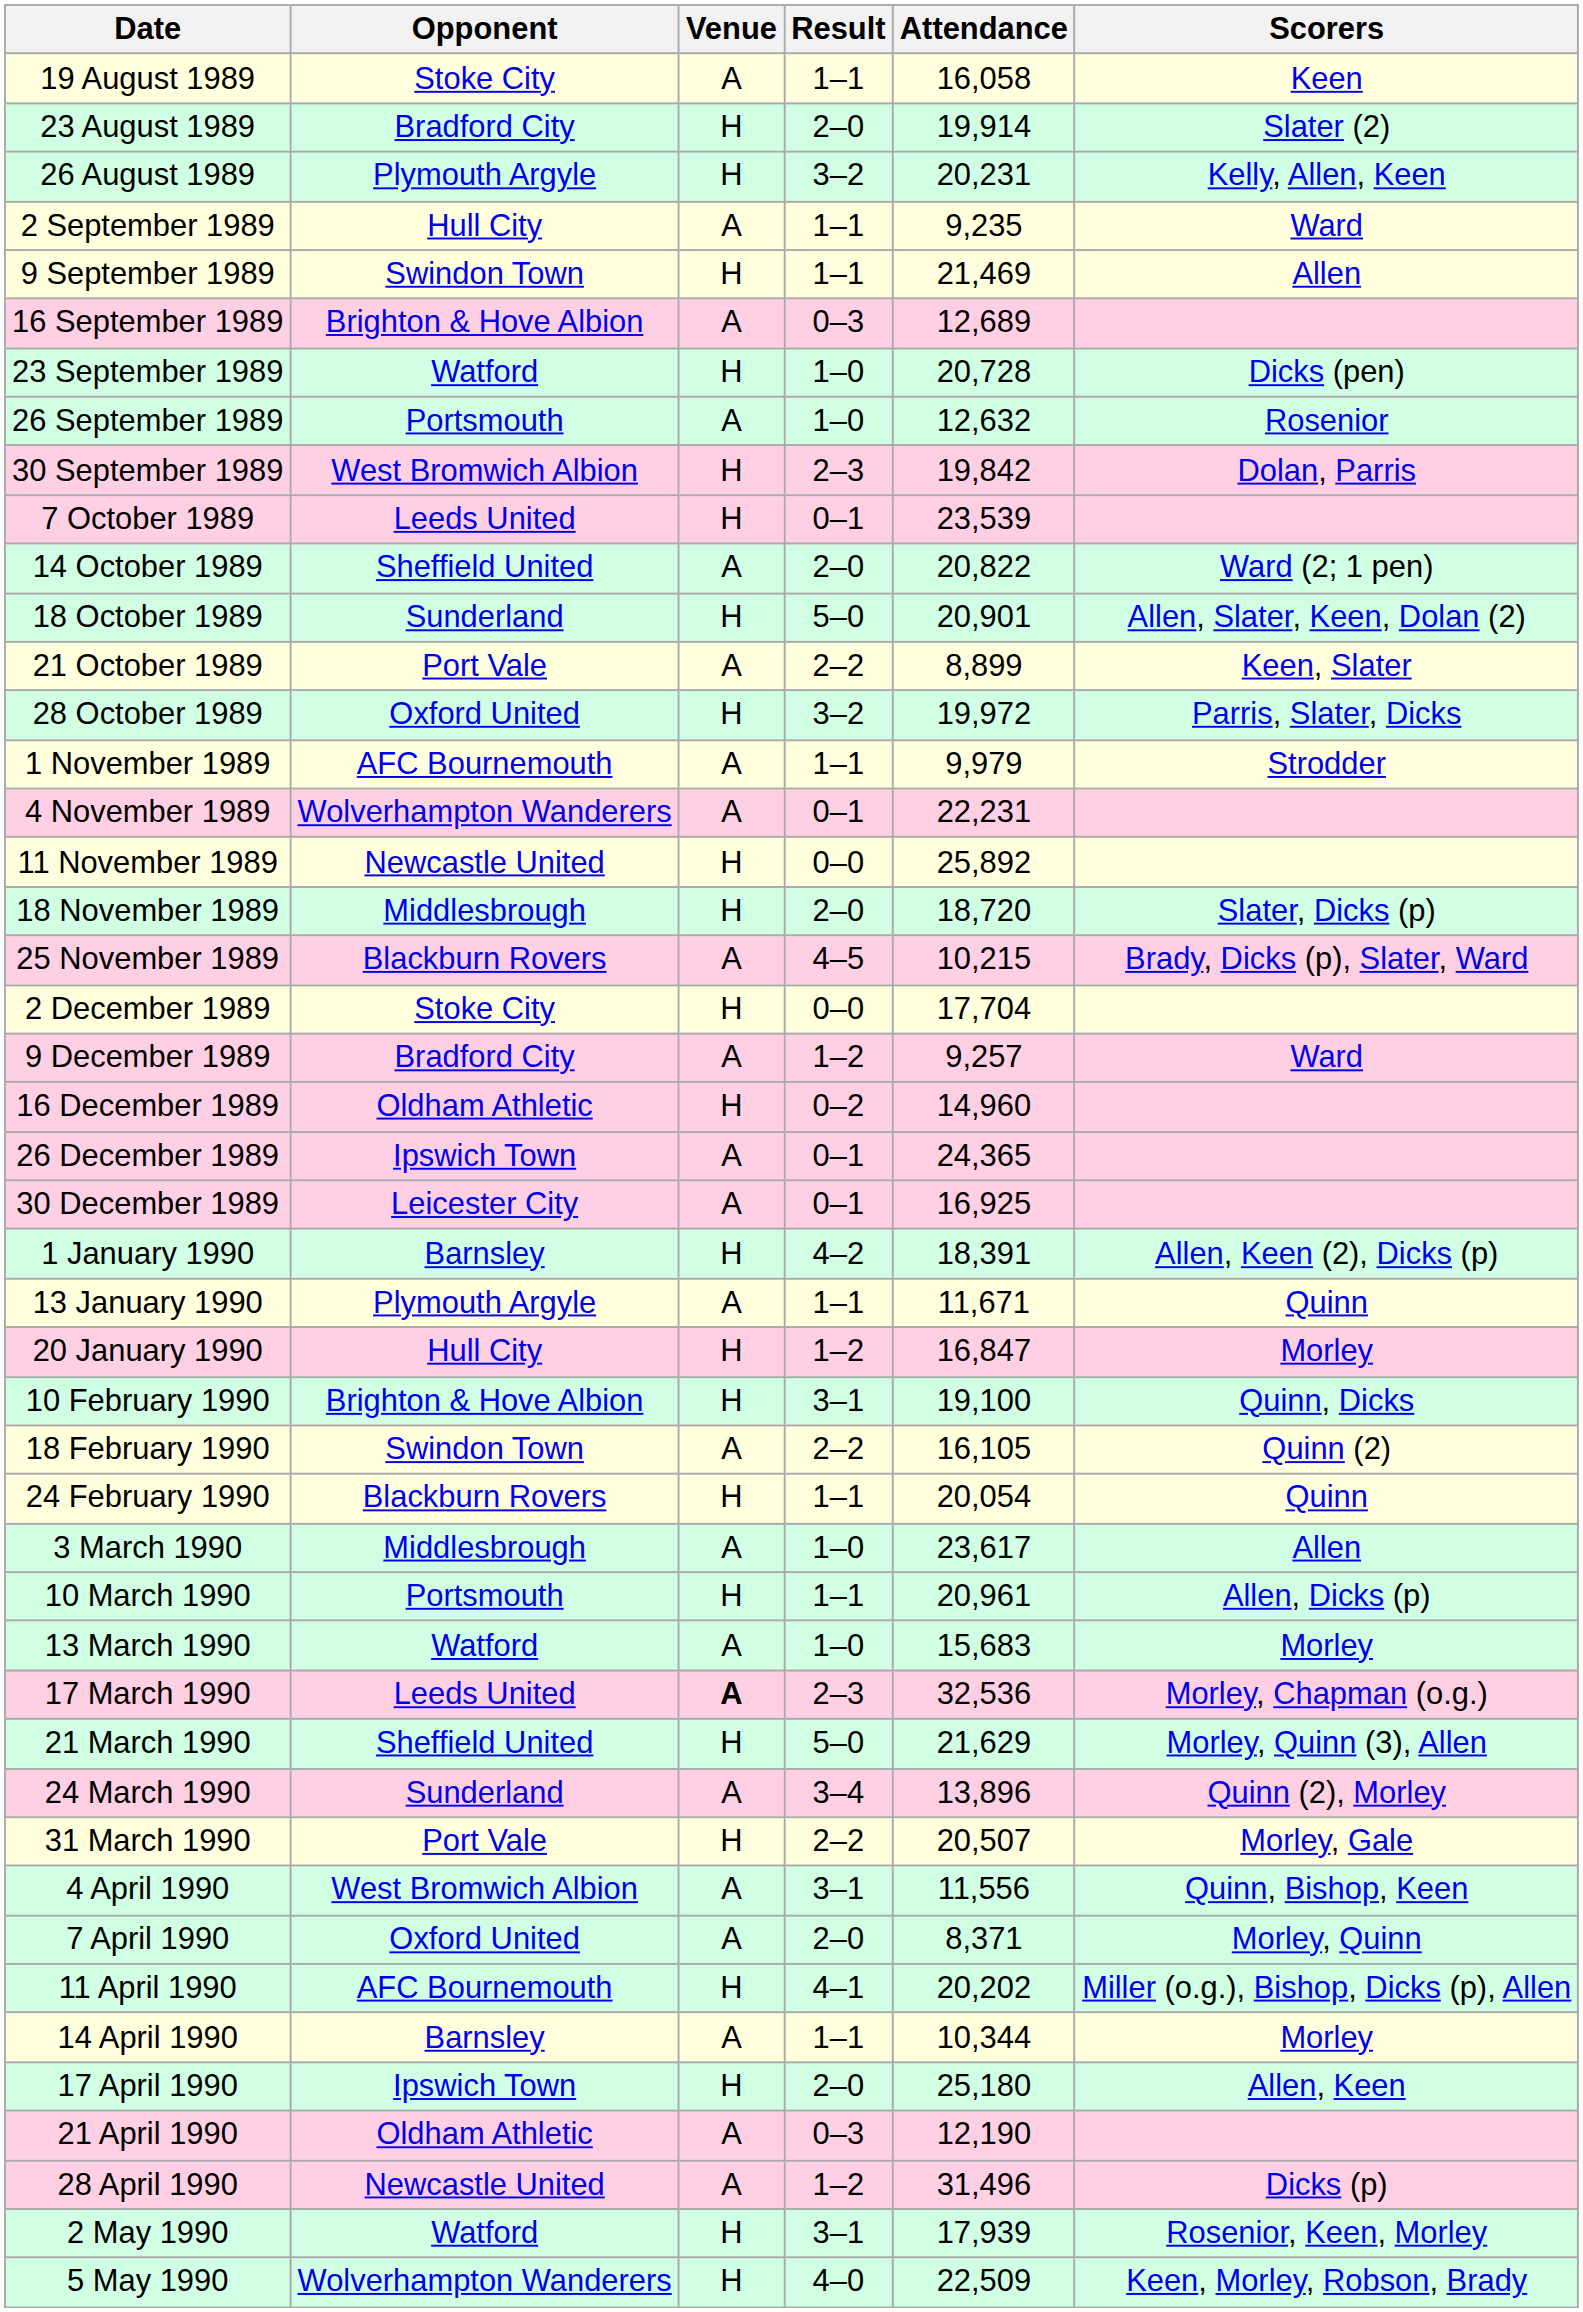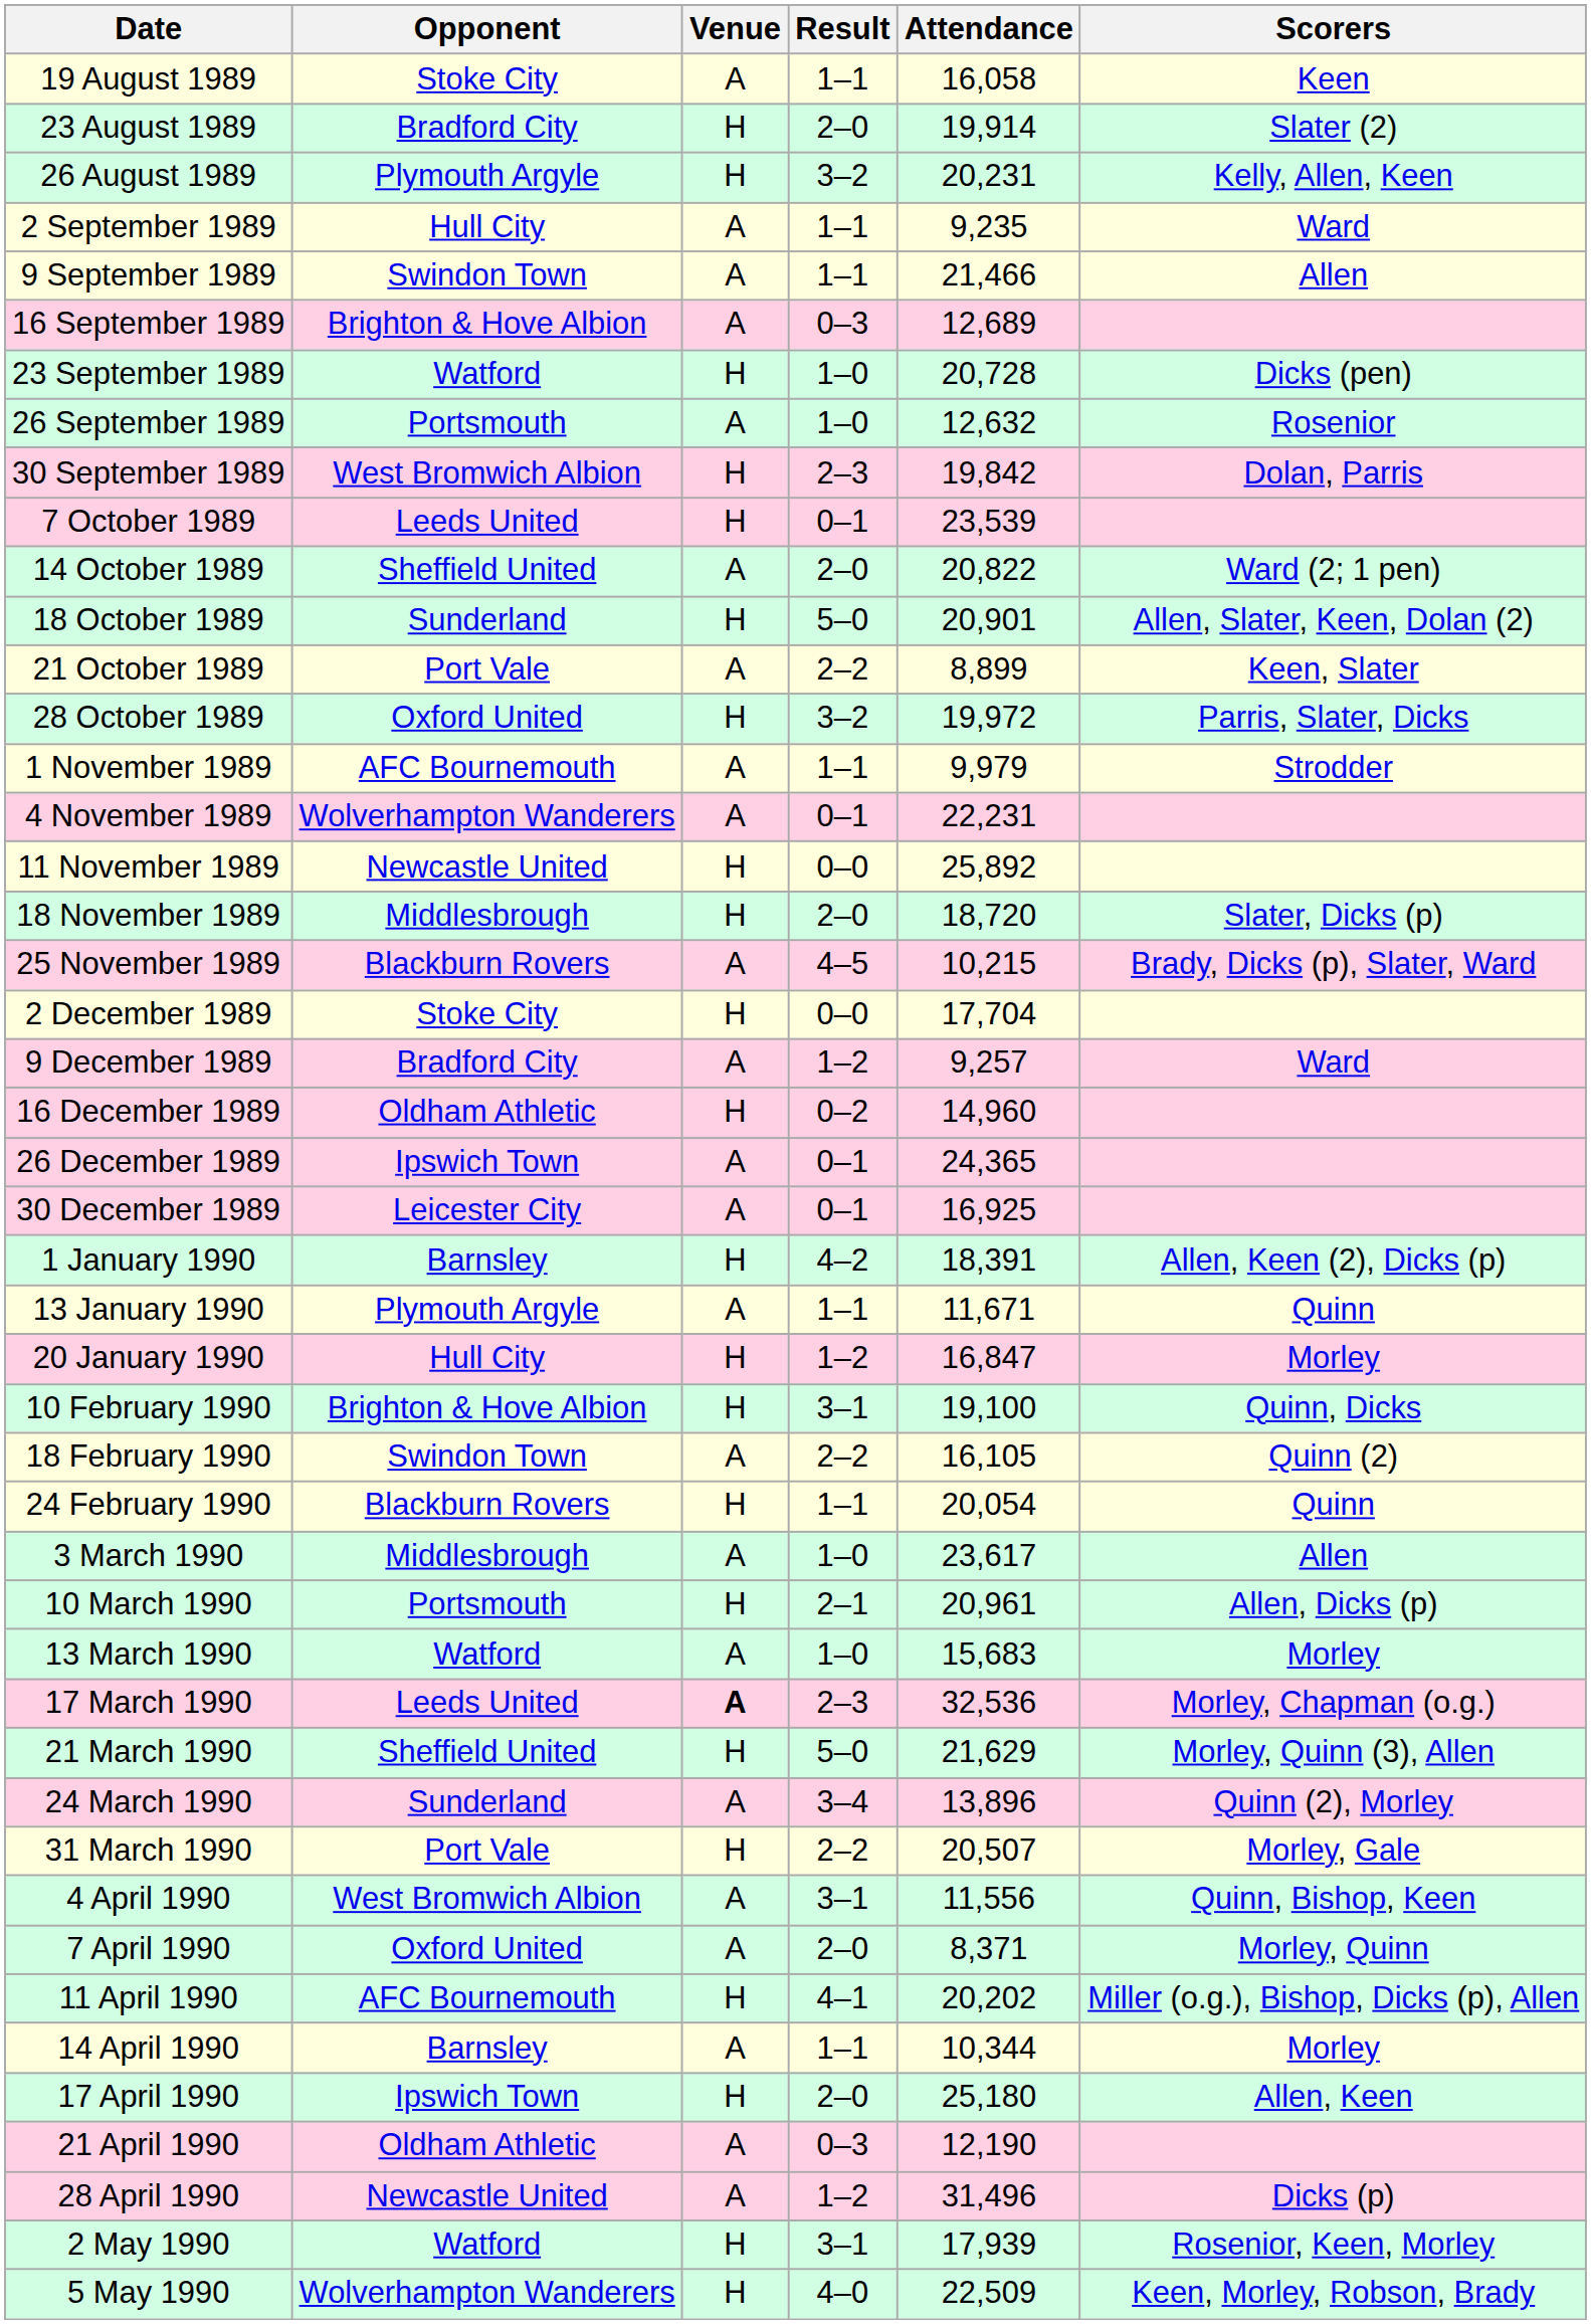9 September 1989 | Venue: H -> A
9 September 1989 | Attendance: 21,469 -> 21,466
10 March 1990 | Result: 1–1 -> 2–1
